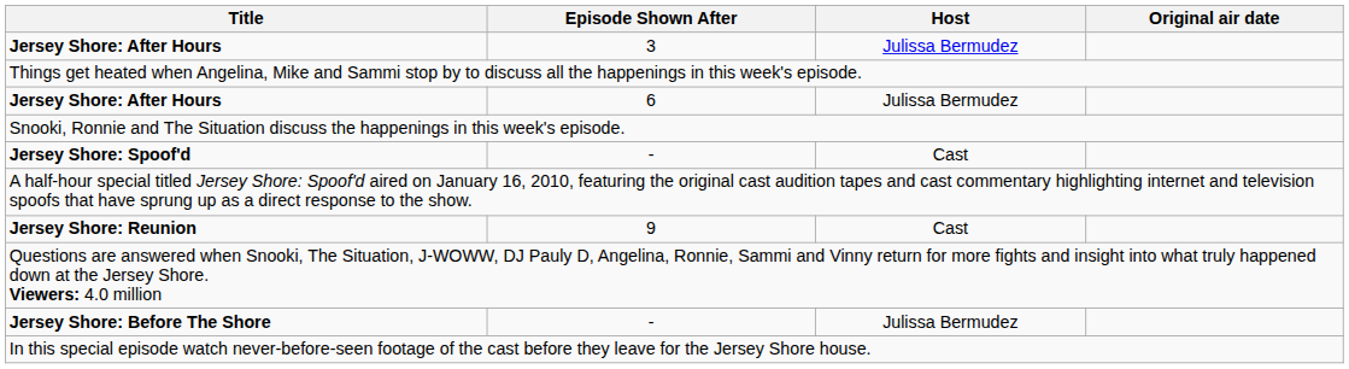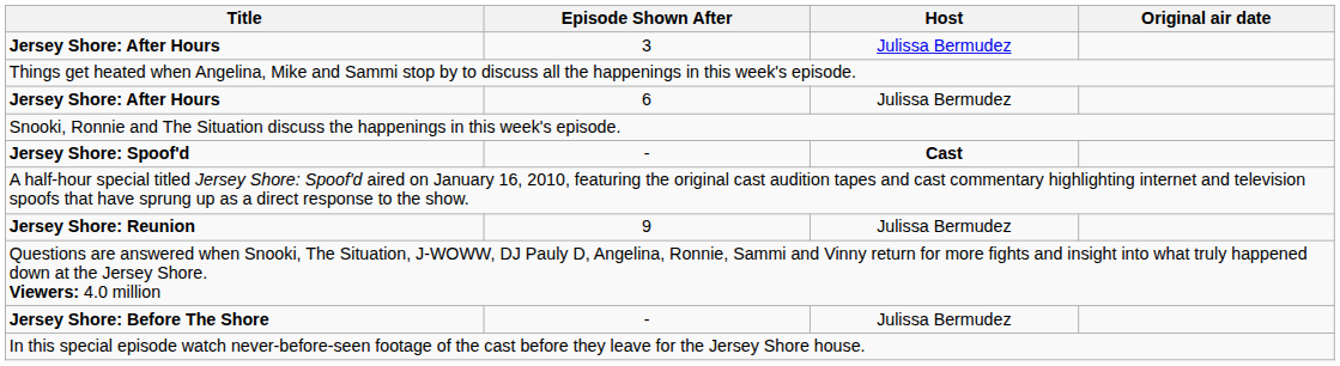Jersey Shore: Spoof'd | Host: normal -> bold
Jersey Shore: Reunion | Host: Cast -> Julissa Bermudez
